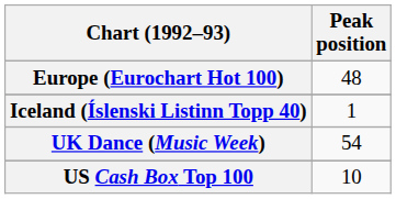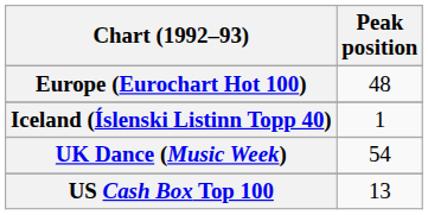US Cash Box Top 100 | Peak position: 10 -> 13
